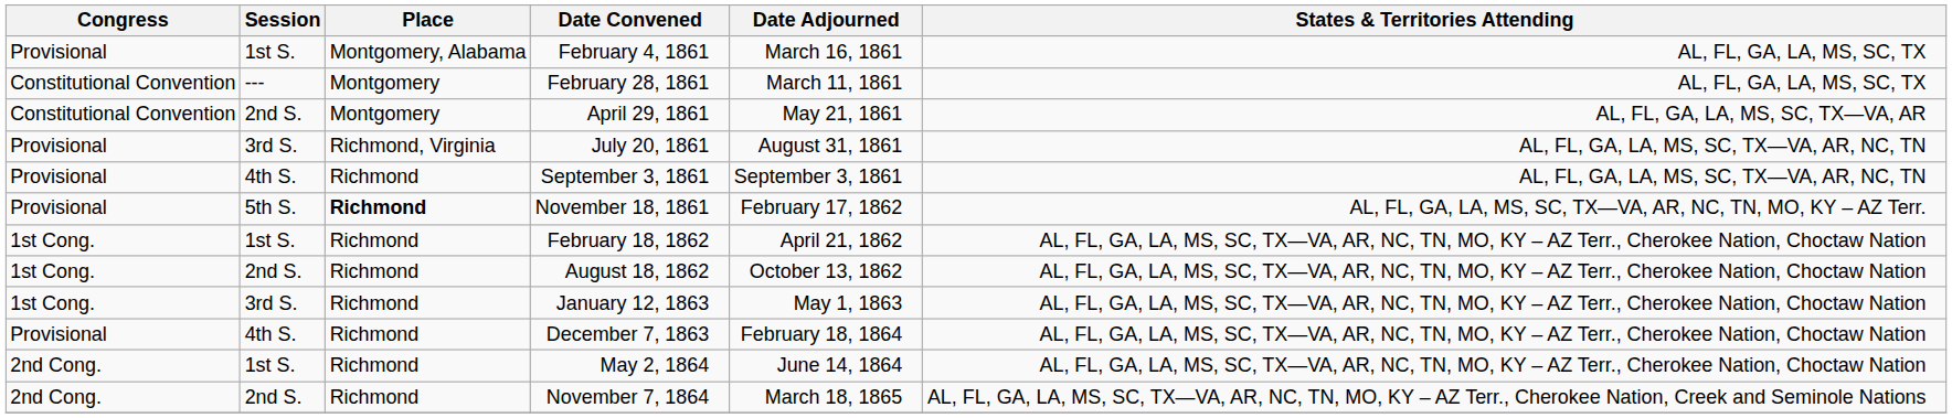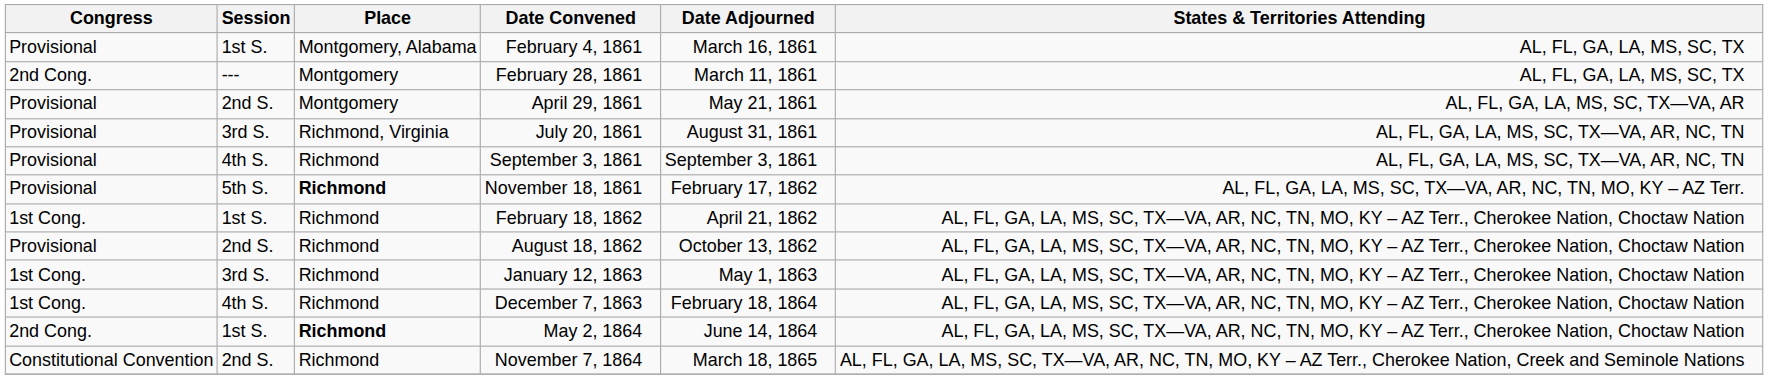February 28, 1861 | Congress: Constitutional Convention -> 2nd Cong.
April 29, 1861 | Congress: Constitutional Convention -> Provisional
August 18, 1862 | Congress: 1st Cong. -> Provisional
December 7, 1863 | Congress: Provisional -> 1st Cong.
May 2, 1864 | Place: normal -> bold
November 7, 1864 | Congress: 2nd Cong. -> Constitutional Convention
